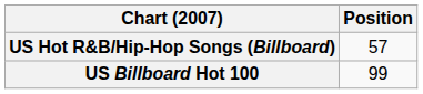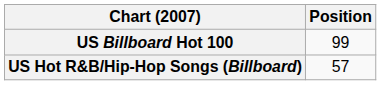rows swapped: US Billboard Hot 100 <-> US Hot R&B/Hip-Hop Songs (Billboard)
